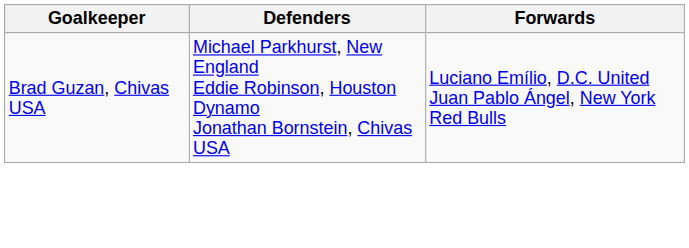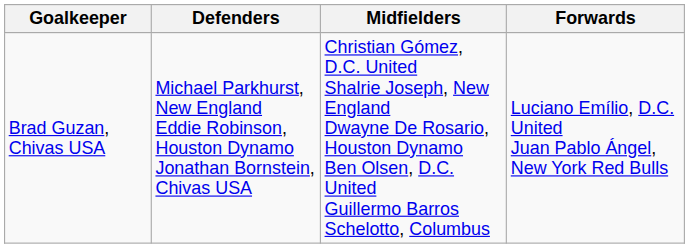+ column: Midfielders | Christian Gómez, D.C. United Shalrie Joseph, New England Dwayne De Rosario, Houston Dynamo Ben Olsen, D.C. United Guillermo Barros Schelotto, Columbus
